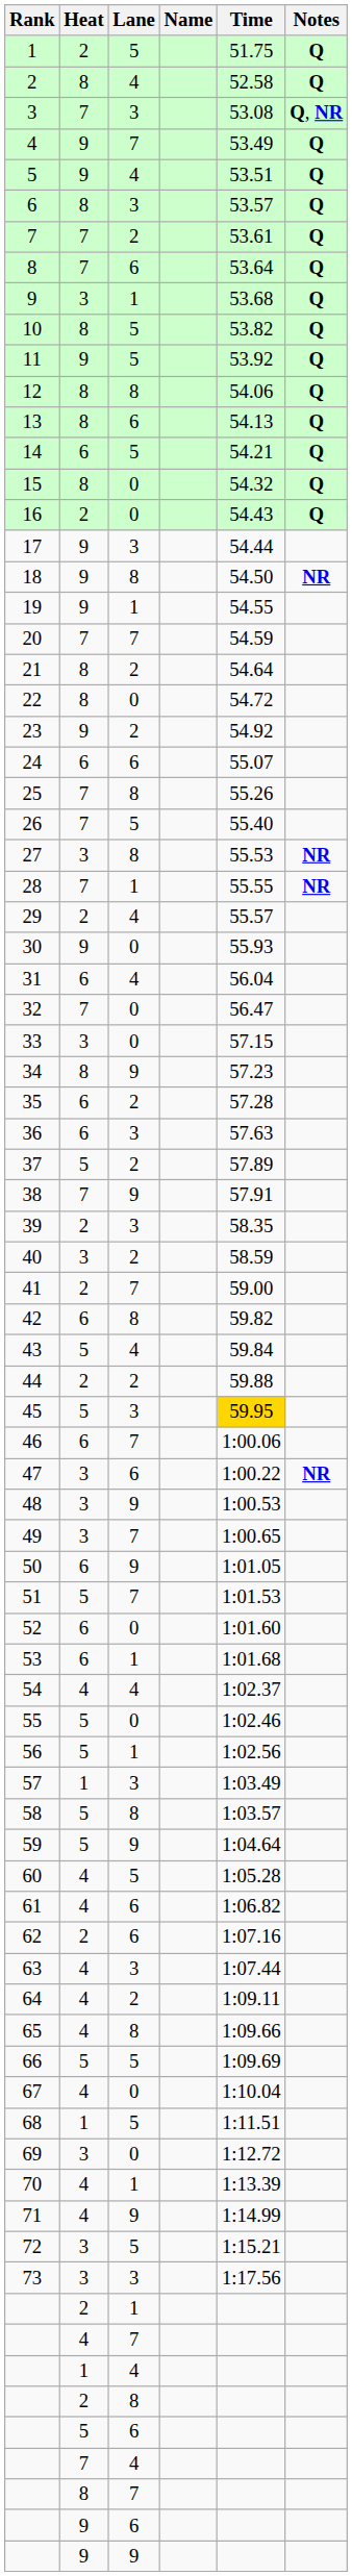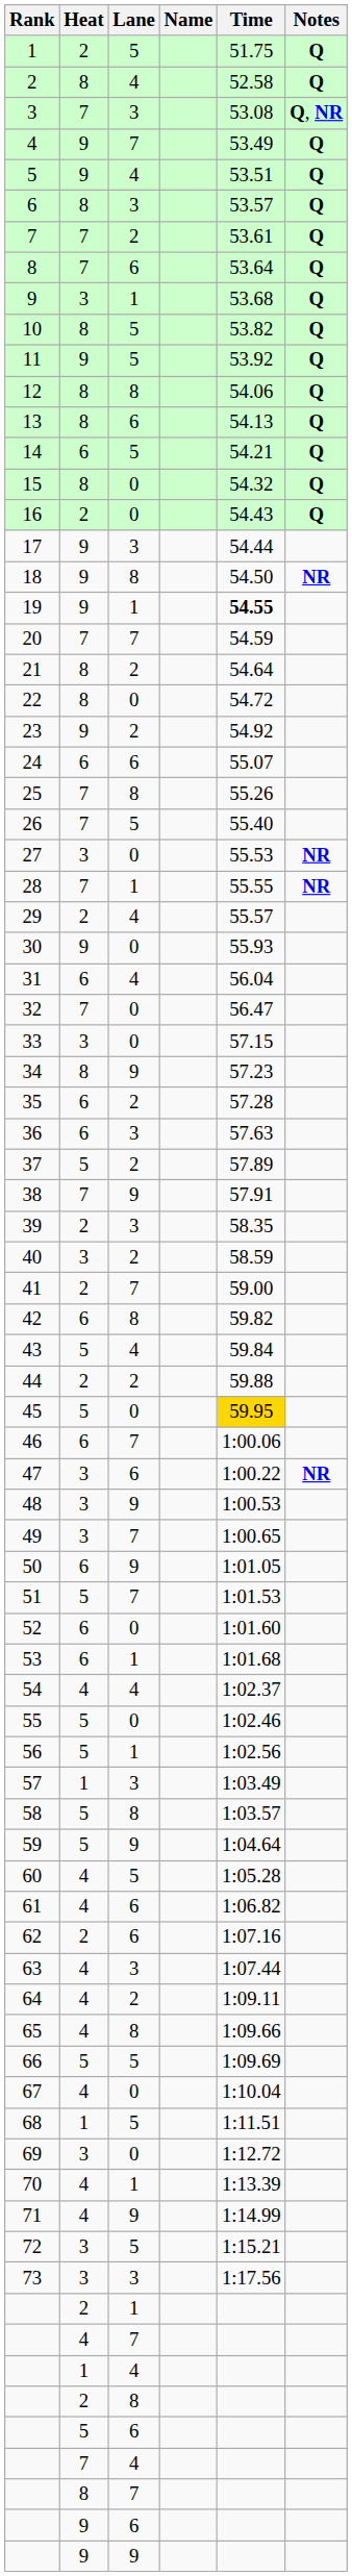19 | Time: normal -> bold
27 | Lane: 8 -> 0
45 | Lane: 3 -> 0
